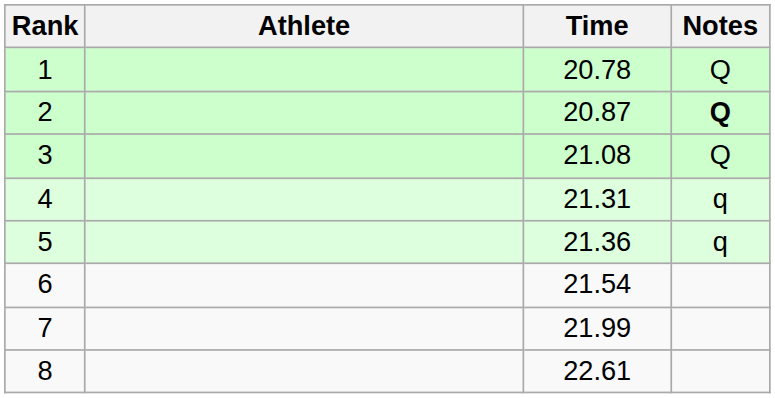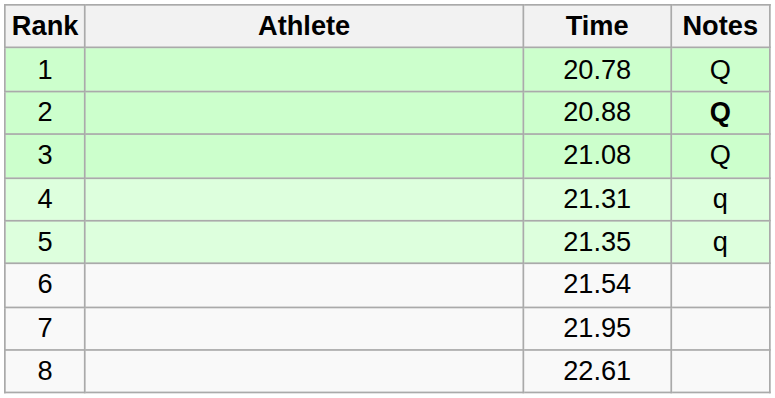2 | Time: 20.87 -> 20.88
5 | Time: 21.36 -> 21.35
7 | Time: 21.99 -> 21.95
